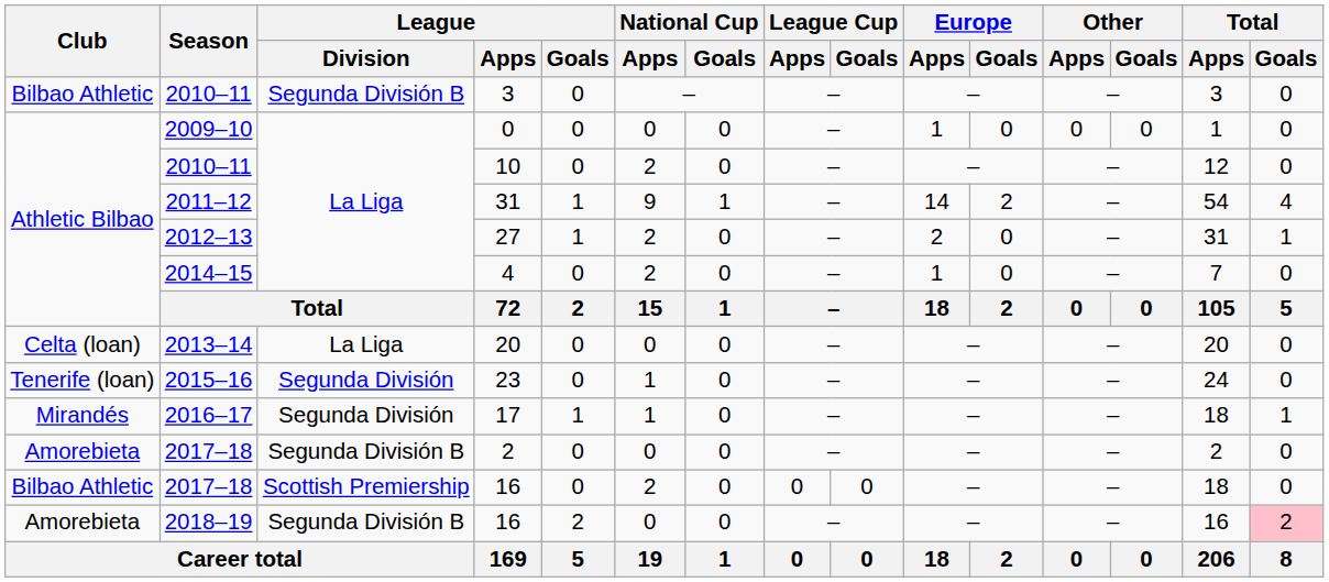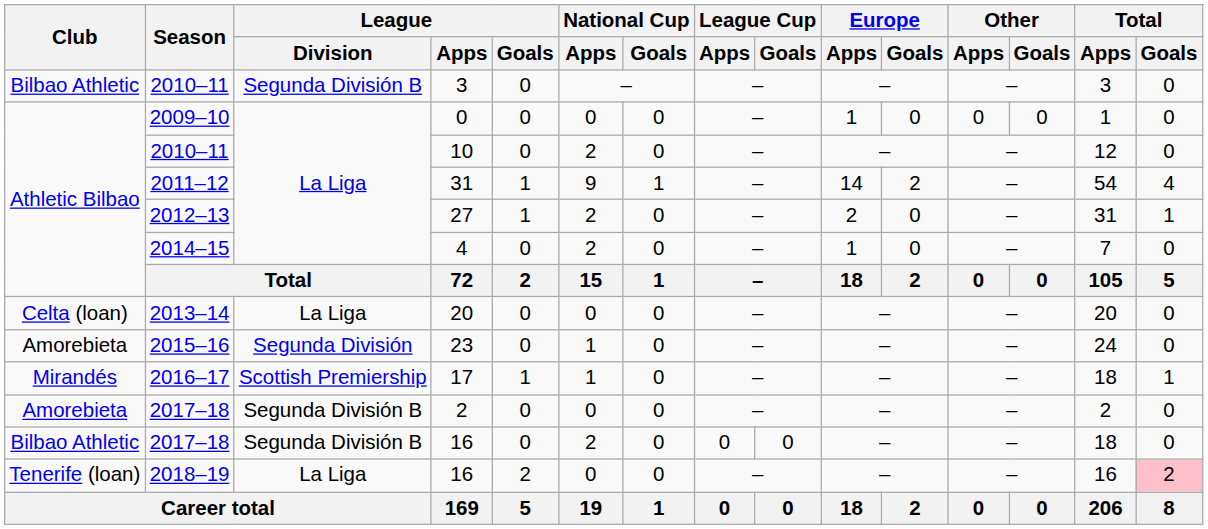23 | Club: Tenerife (loan) -> Amorebieta
17 | League / Division: Segunda División -> Scottish Premiership
2017–18 / 16 | League / Division: Scottish Premiership -> Segunda División B
2018–19 / 16 | Club: Amorebieta -> Tenerife (loan)
2018–19 / 16 | League / Division: Segunda División B -> La Liga
